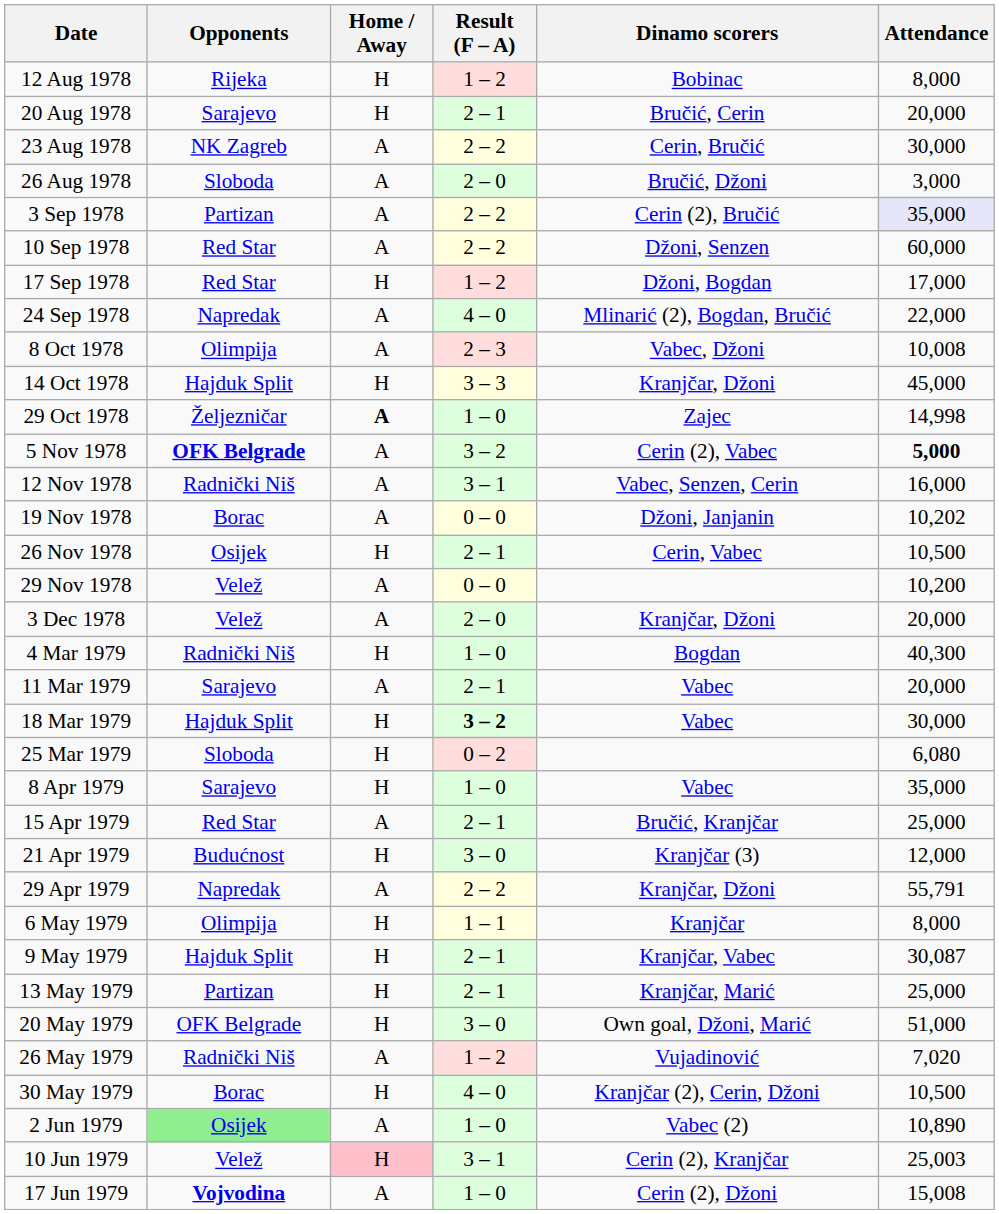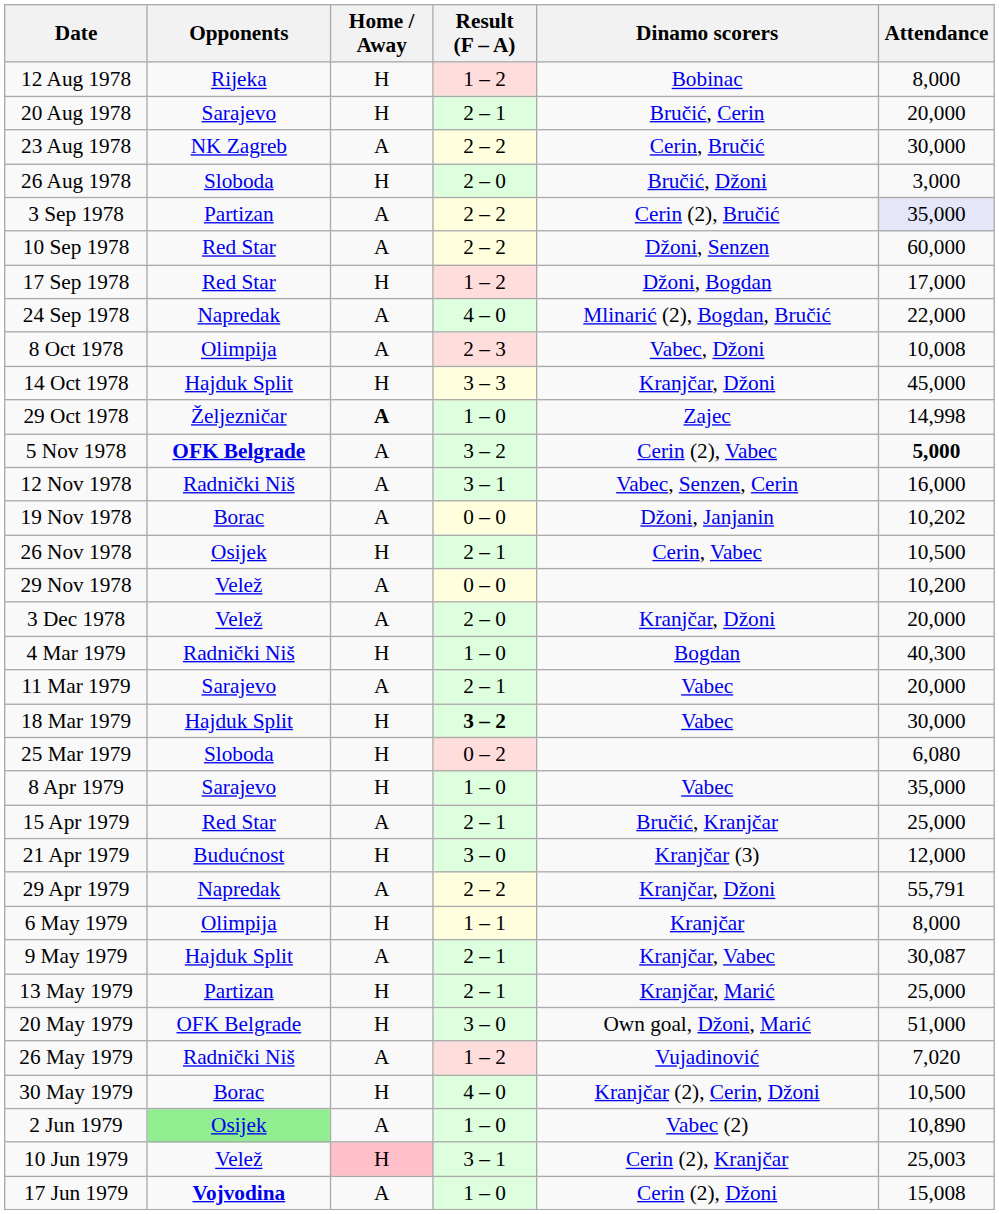26 Aug 1978 | Home / Away: A -> H
9 May 1979 | Home / Away: H -> A
